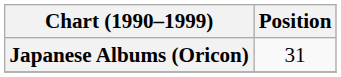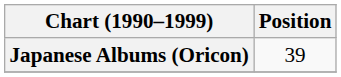Japanese Albums (Oricon) | Position: 31 -> 39
